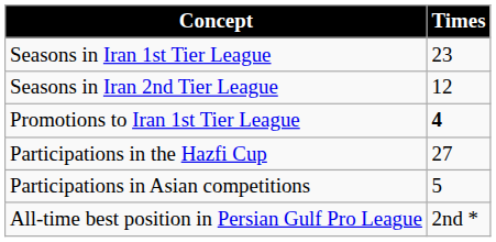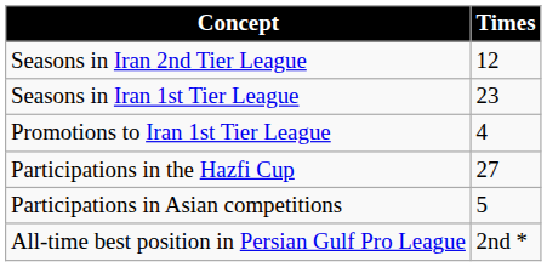rows swapped: Seasons in Iran 1st Tier League <-> Seasons in Iran 2nd Tier League
Promotions to Iran 1st Tier League | Times: bold -> normal
